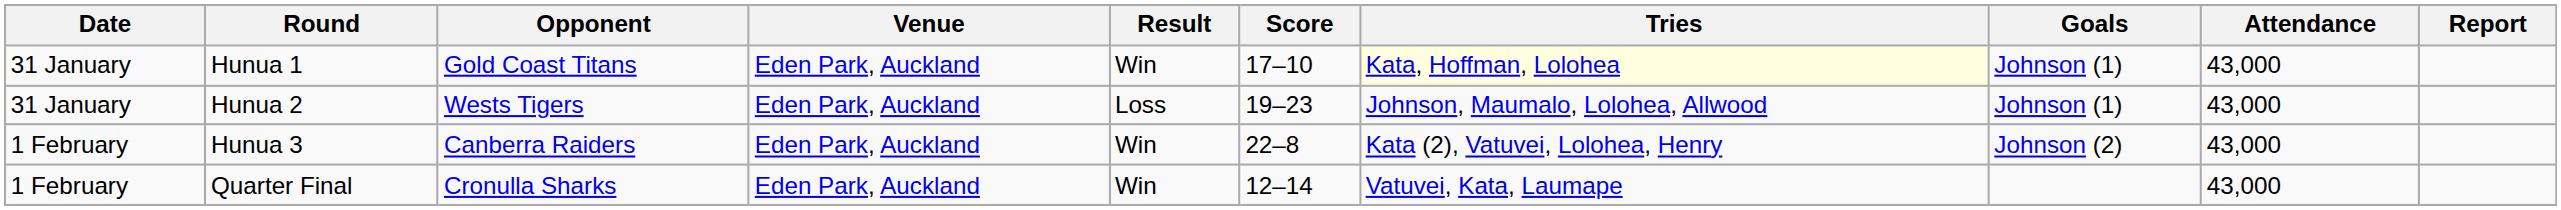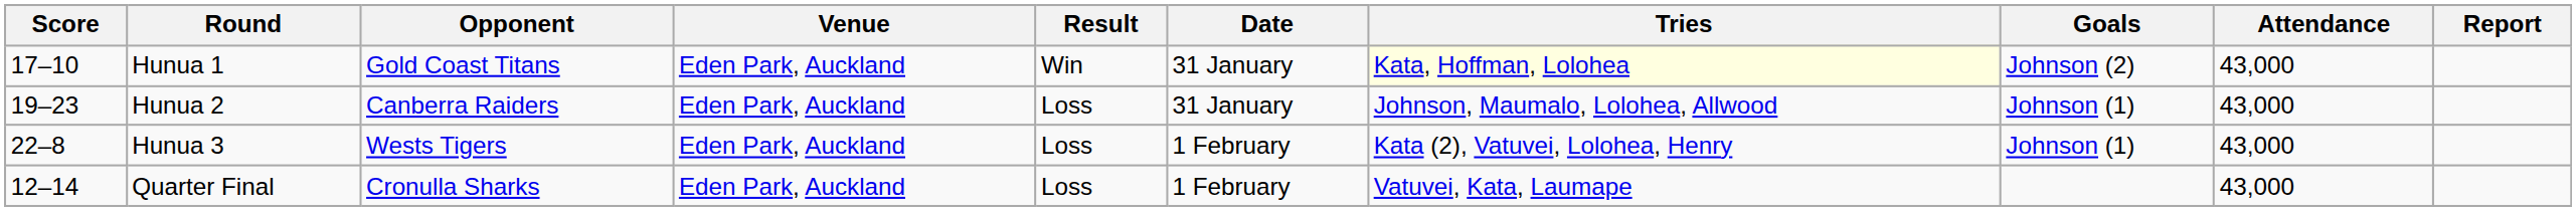columns swapped: Date <-> Score
Hunua 1 | Goals: Johnson (1) -> Johnson (2)
Hunua 2 | Opponent: Wests Tigers -> Canberra Raiders
Hunua 3 | Opponent: Canberra Raiders -> Wests Tigers
Hunua 3 | Result: Win -> Loss
Hunua 3 | Goals: Johnson (2) -> Johnson (1)
Quarter Final | Result: Win -> Loss
